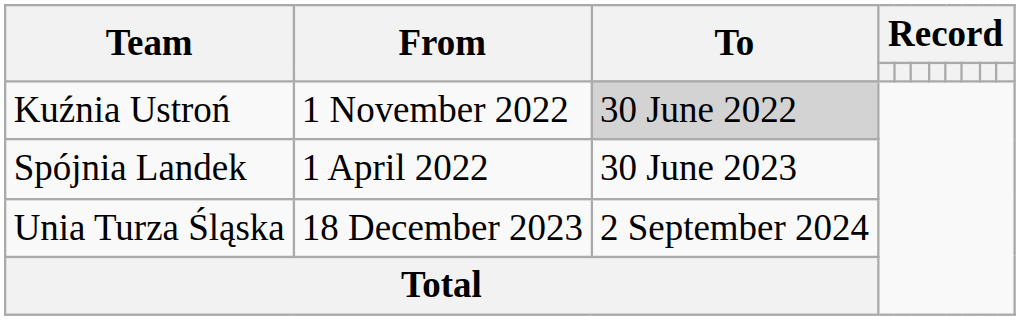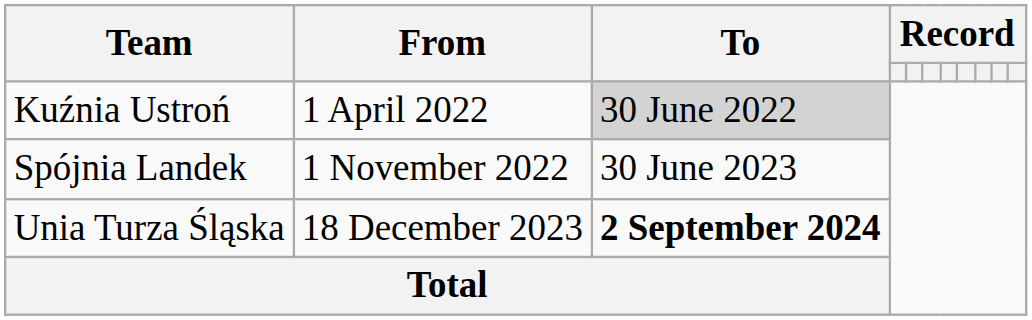Kuźnia Ustroń | From: 1 November 2022 -> 1 April 2022
Spójnia Landek | From: 1 April 2022 -> 1 November 2022
Unia Turza Śląska | To: normal -> bold
